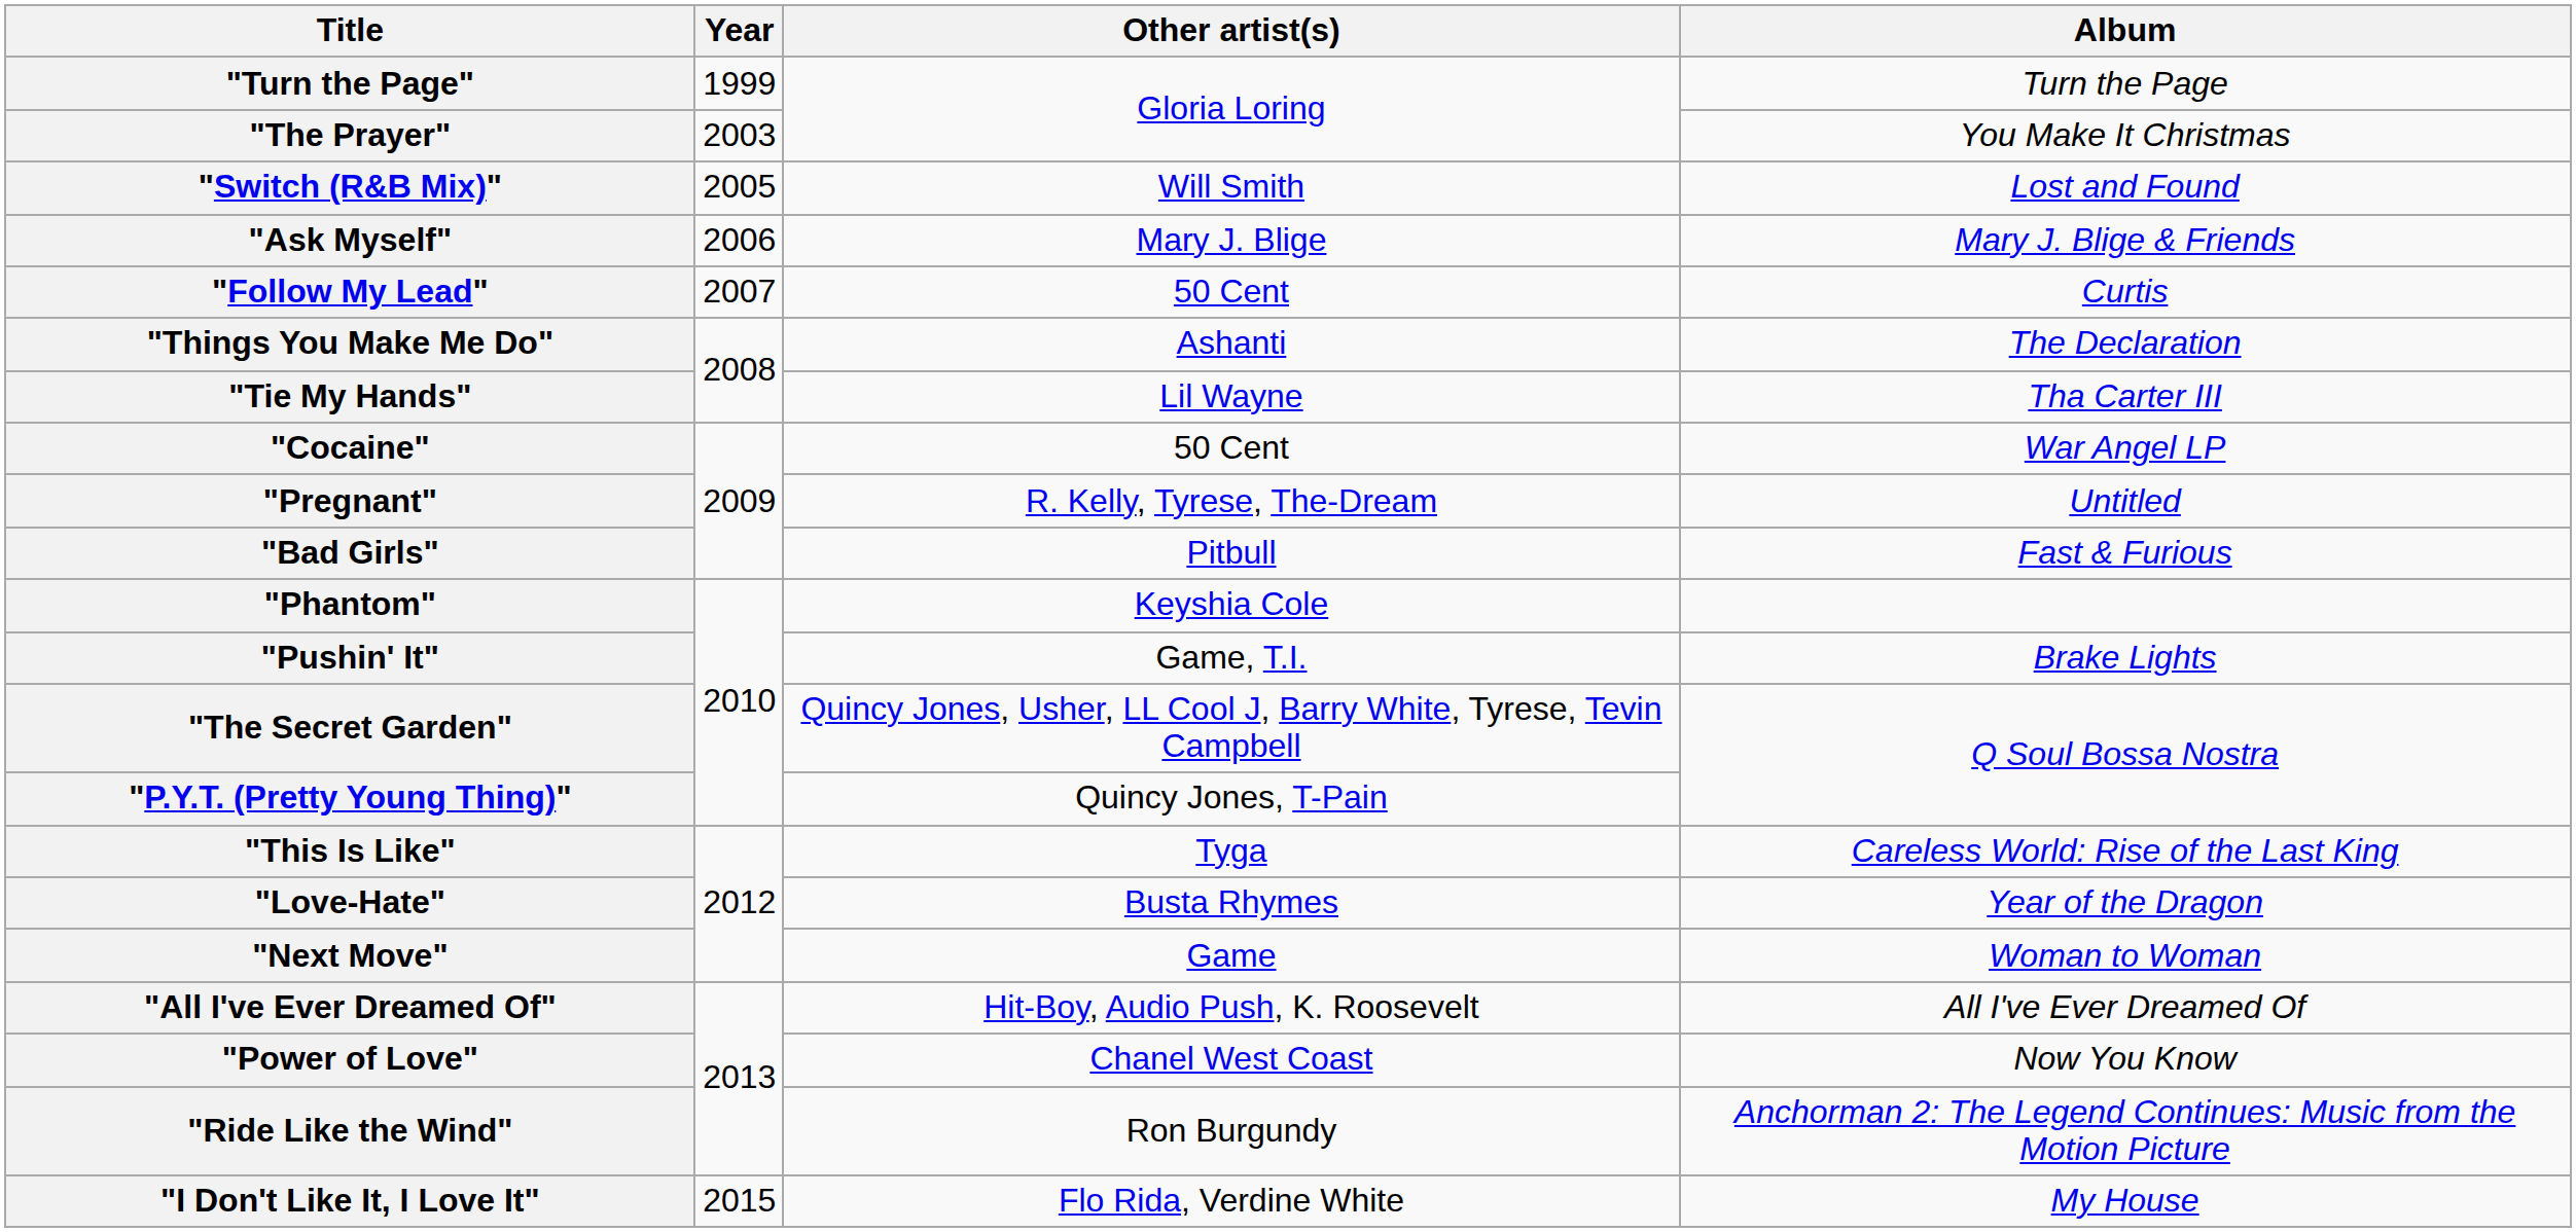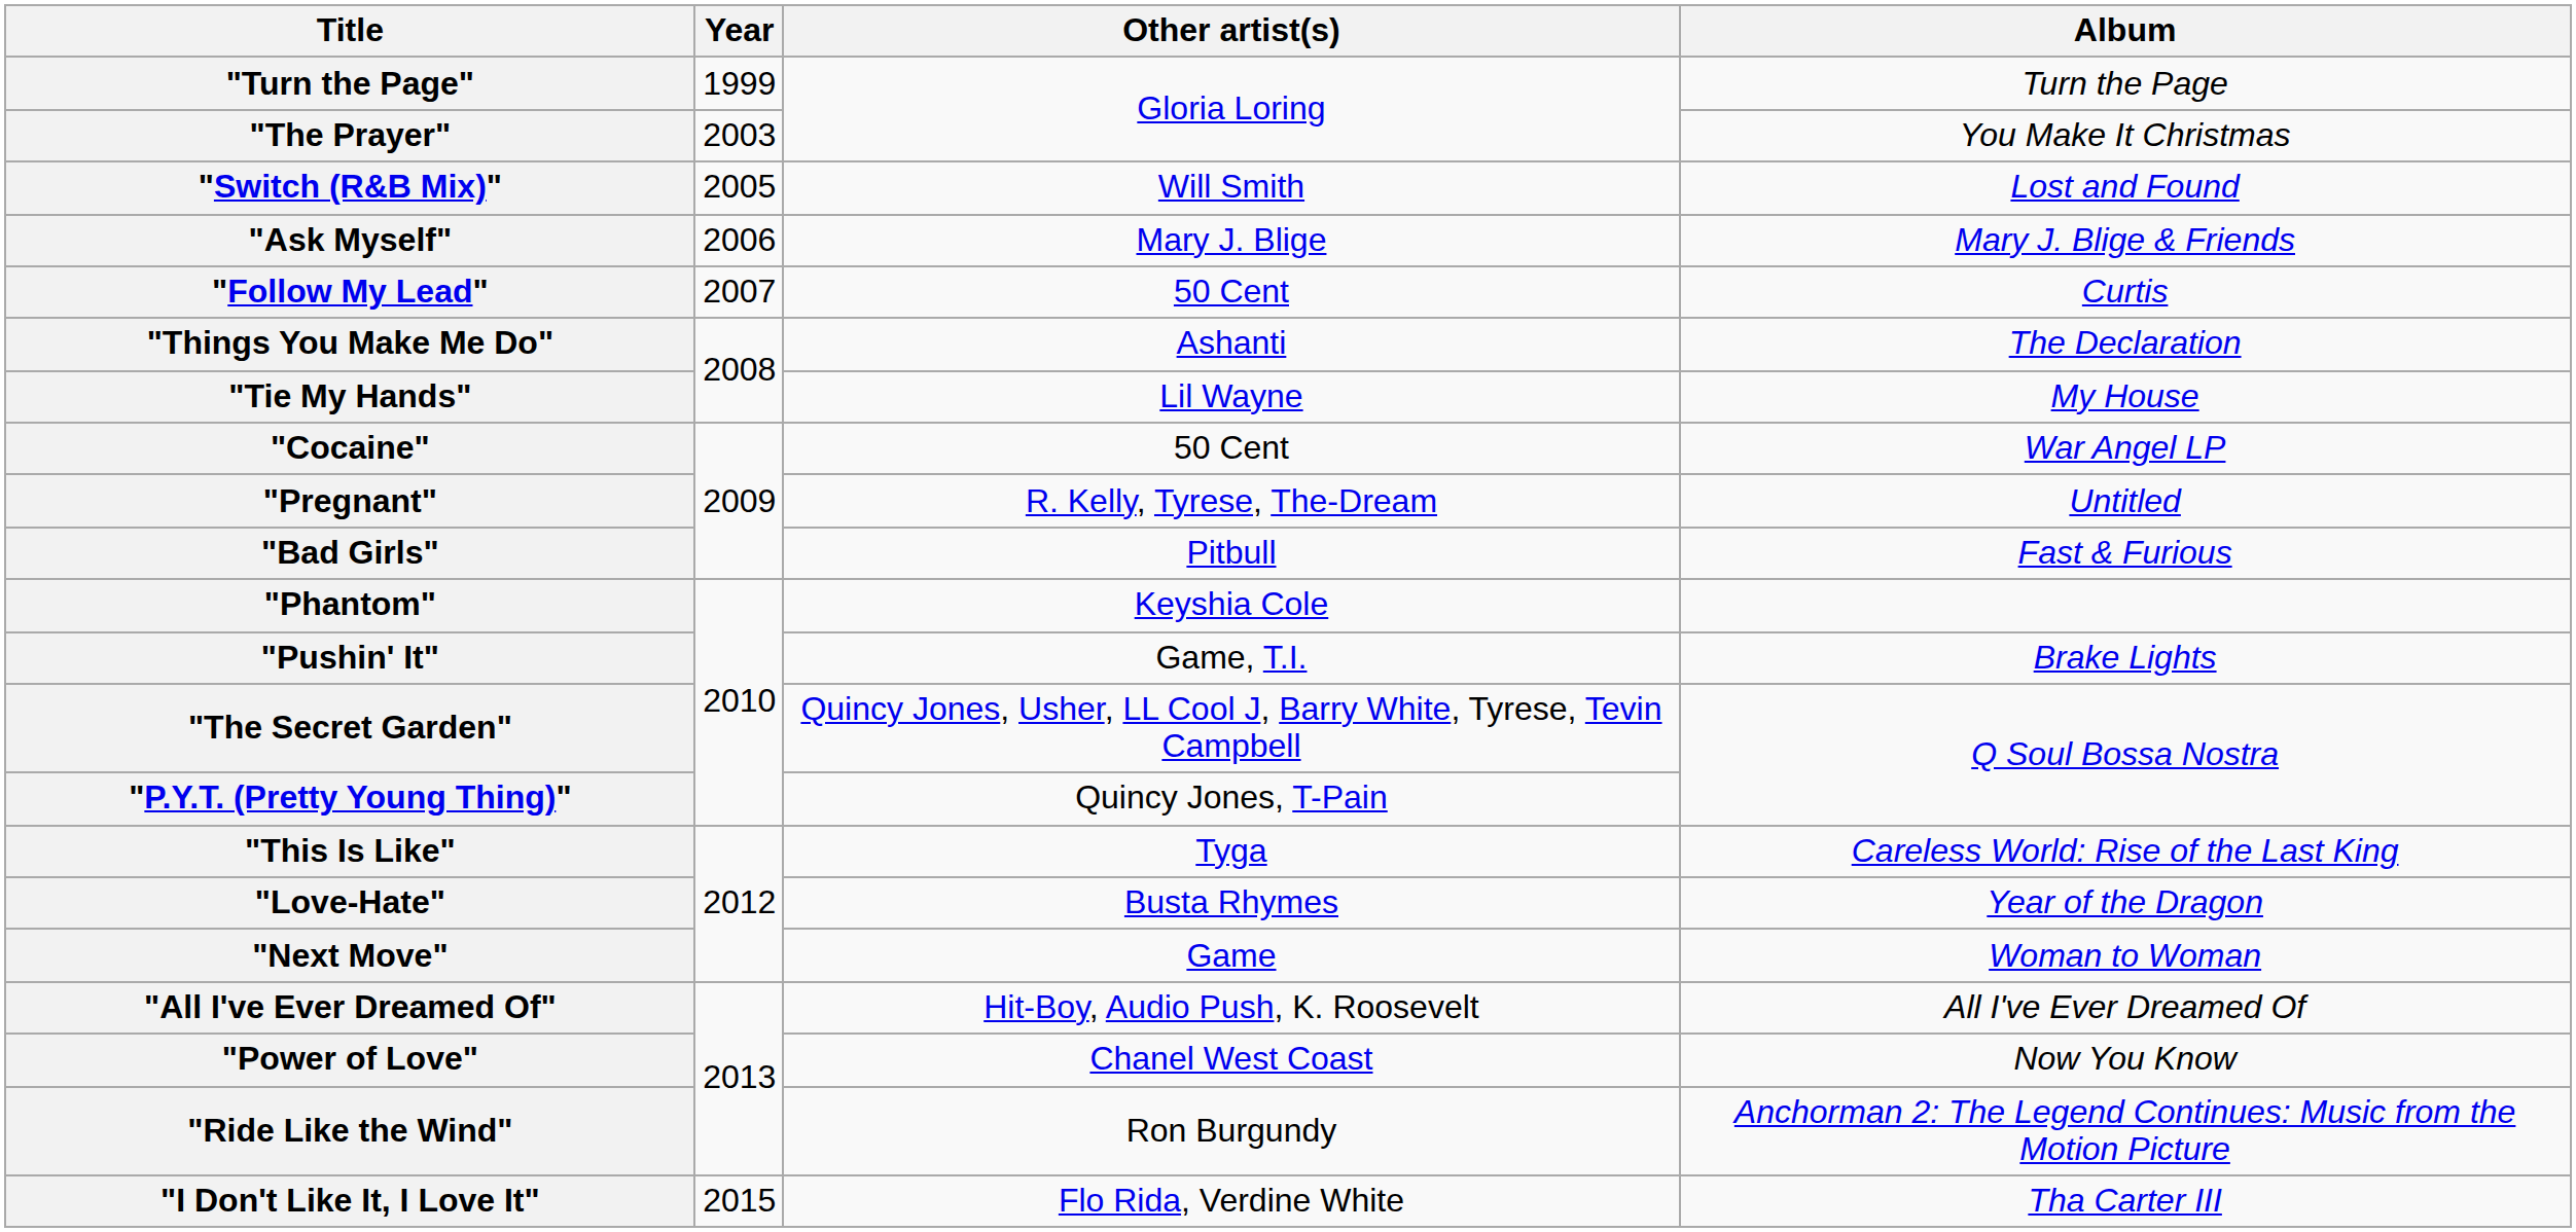"Tie My Hands" | Album: Tha Carter III -> My House
"I Don't Like It, I Love It" | Album: My House -> Tha Carter III
